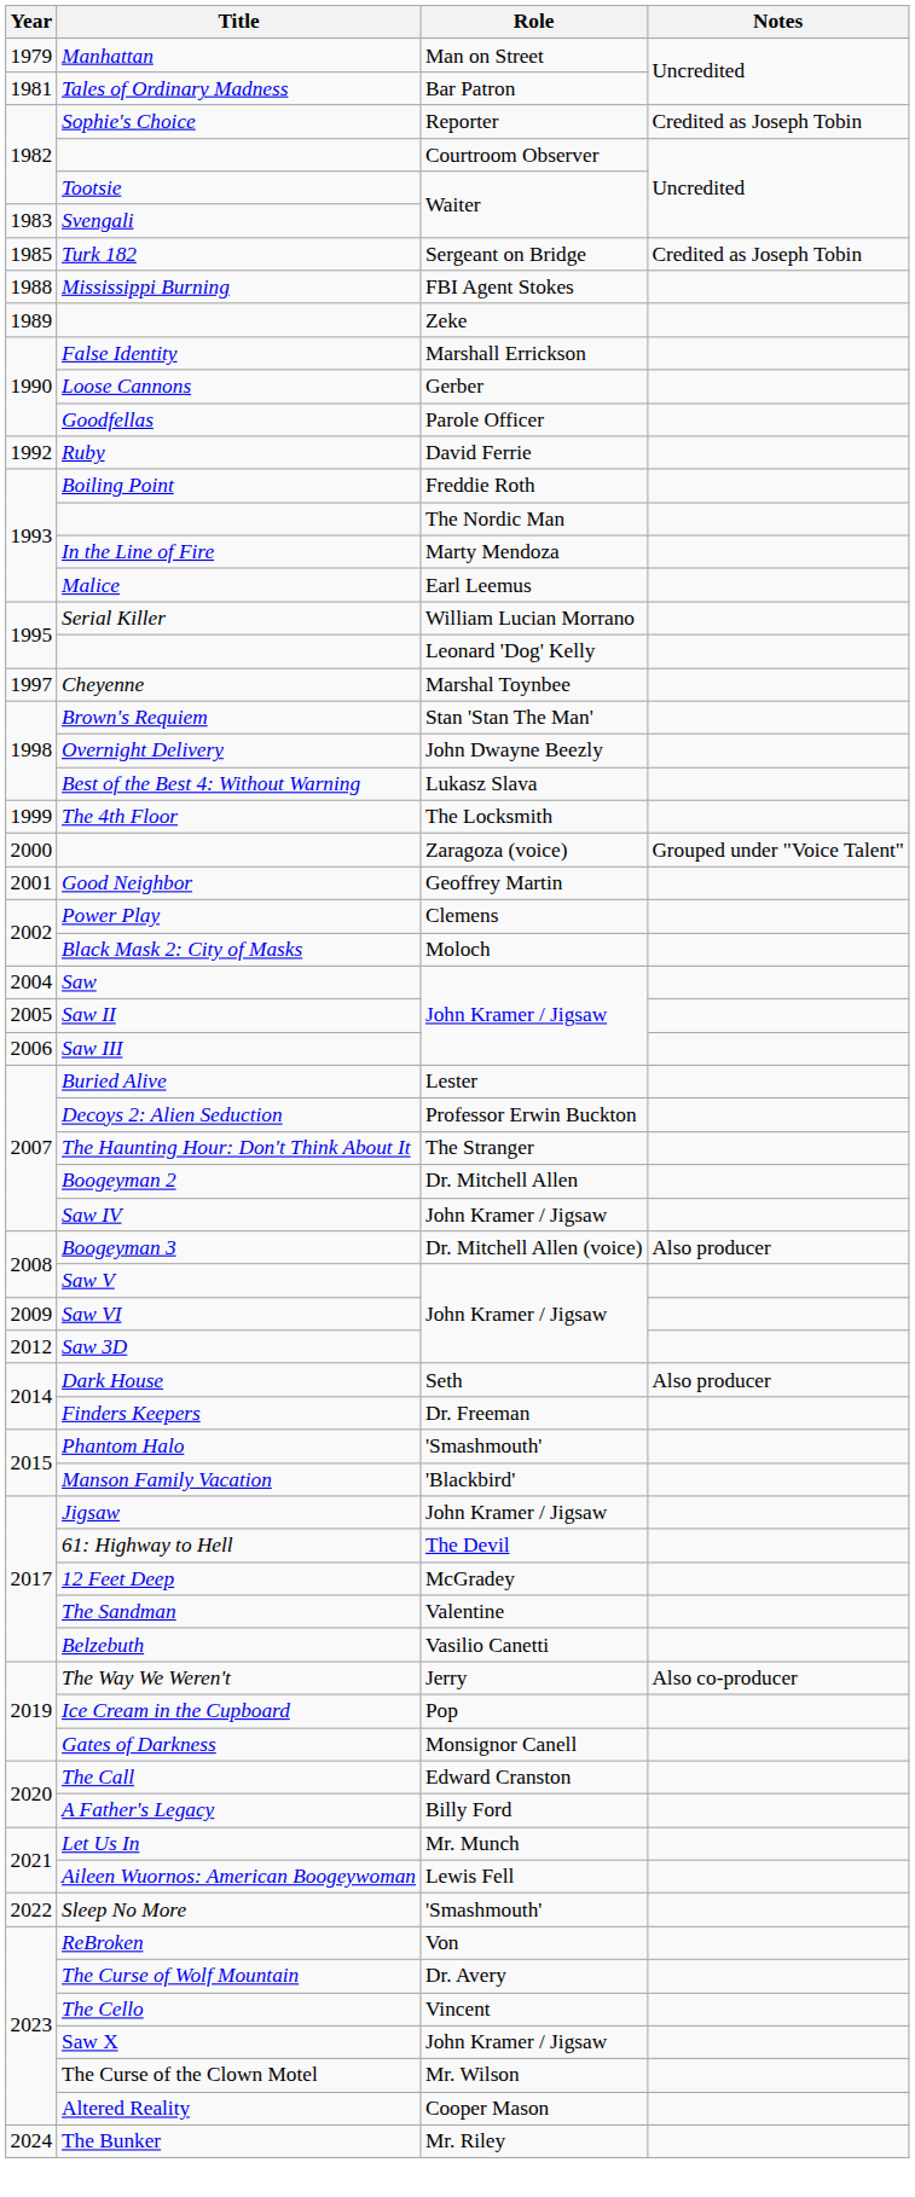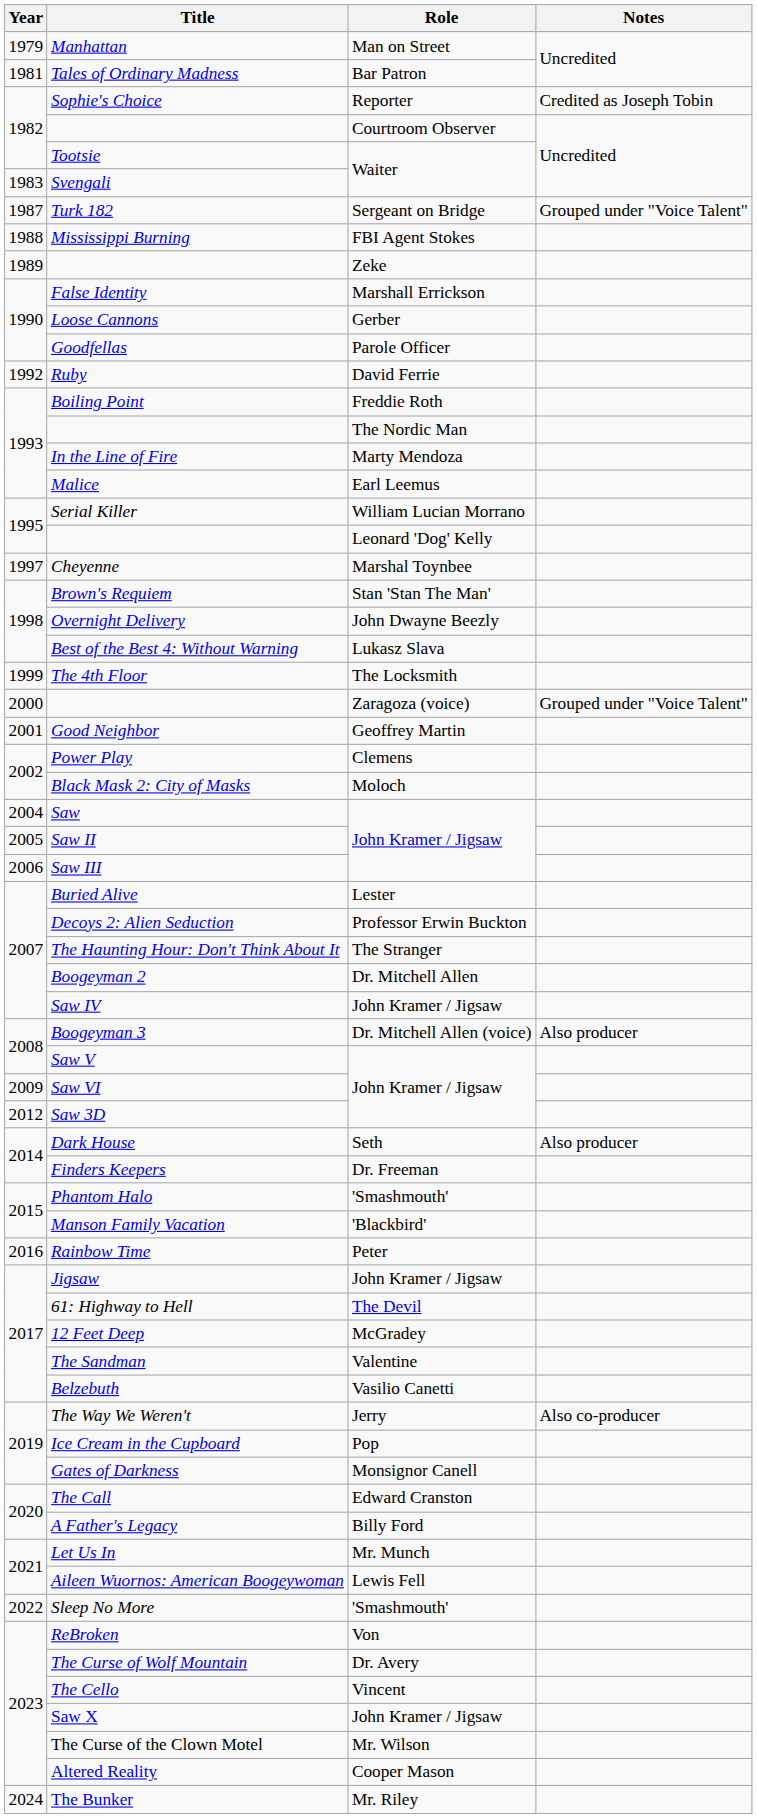Turk 182 | Year: 1985 -> 1987
Turk 182 | Notes: Credited as Joseph Tobin -> Grouped under "Voice Talent"
+ row: 2016 | Rainbow Time | Peter
